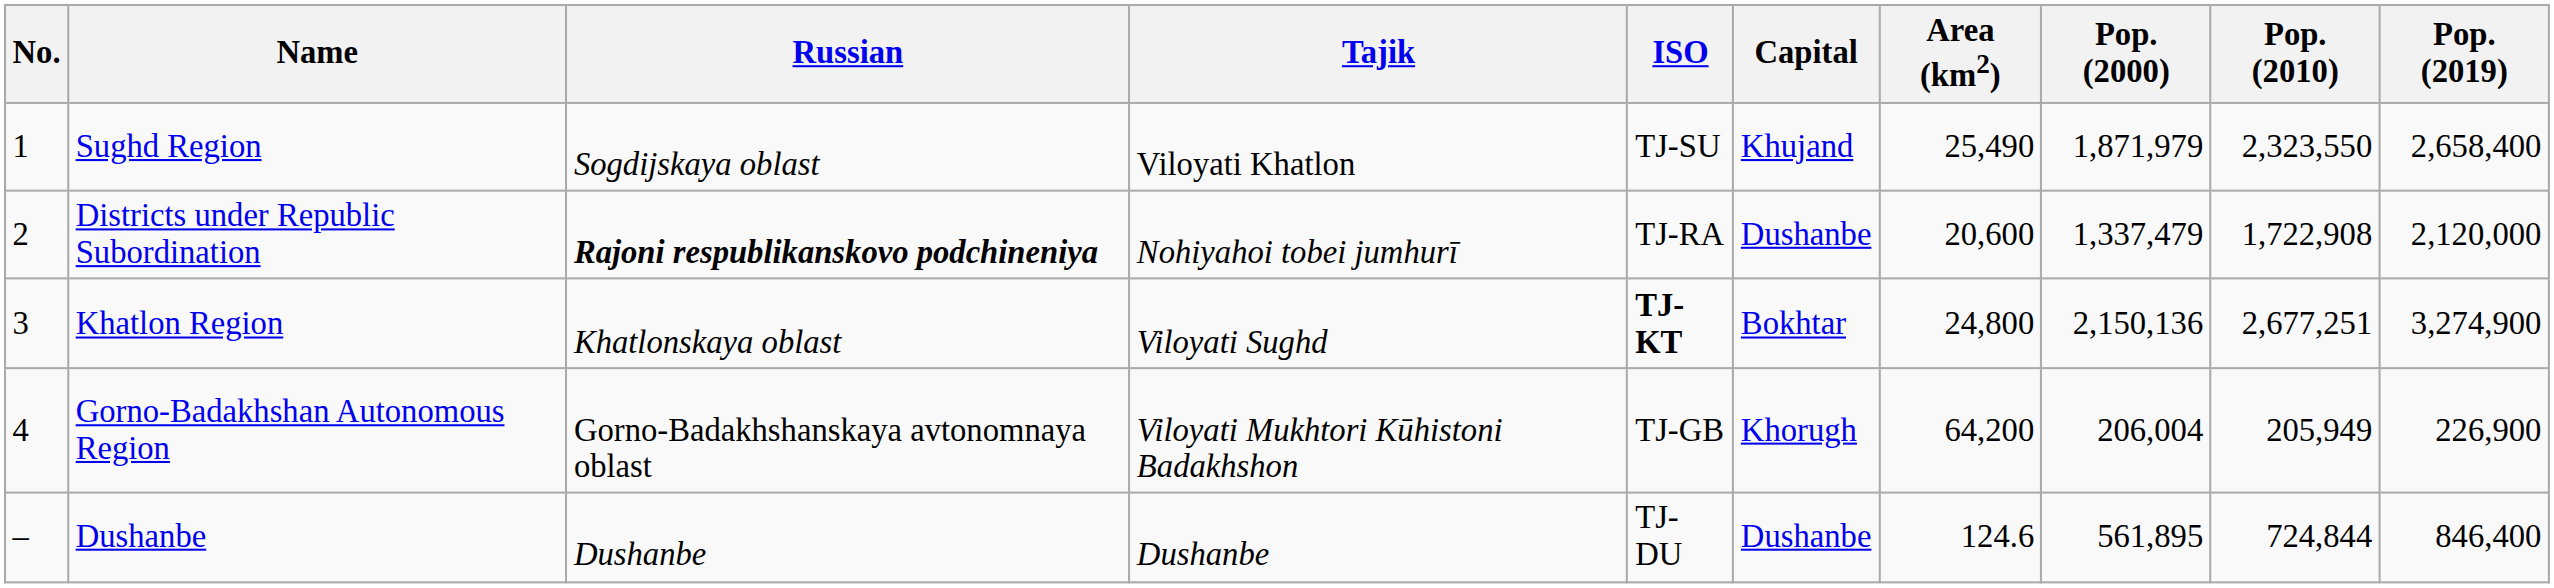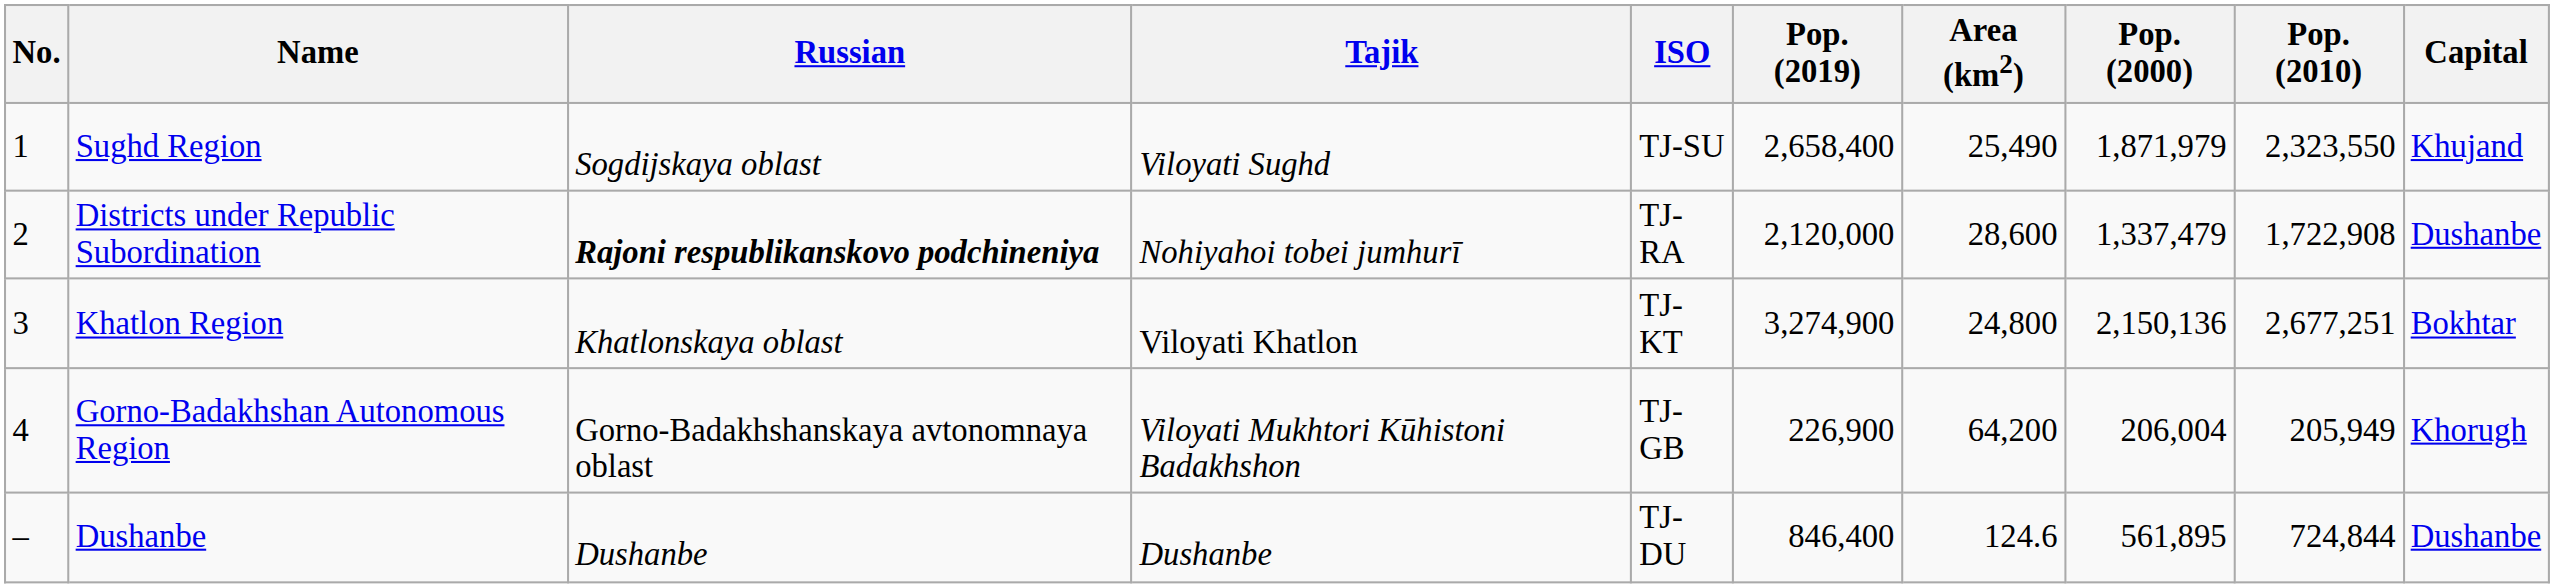columns swapped: Capital <-> Pop. (2019)
Sughd Region | Tajik: Viloyati Khatlon -> Viloyati Sughd
Districts under Republic Subordination | Area (km2): 20,600 -> 28,600
Khatlon Region | Tajik: Viloyati Sughd -> Viloyati Khatlon
Khatlon Region | ISO: bold -> normal
